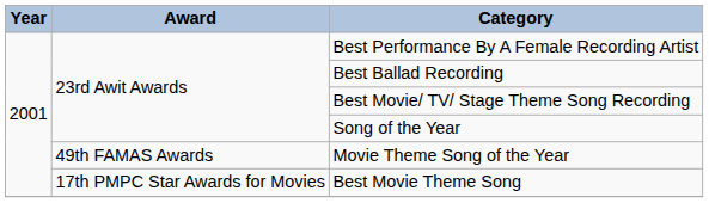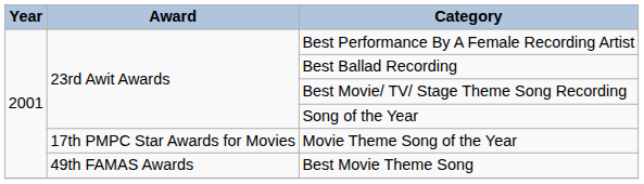Movie Theme Song of the Year | Award: 49th FAMAS Awards -> 17th PMPC Star Awards for Movies
Best Movie Theme Song | Award: 17th PMPC Star Awards for Movies -> 49th FAMAS Awards
